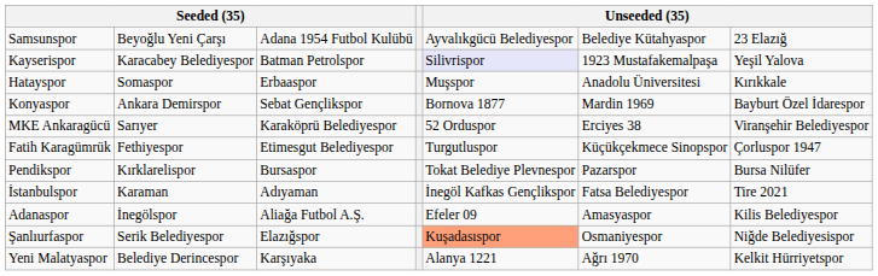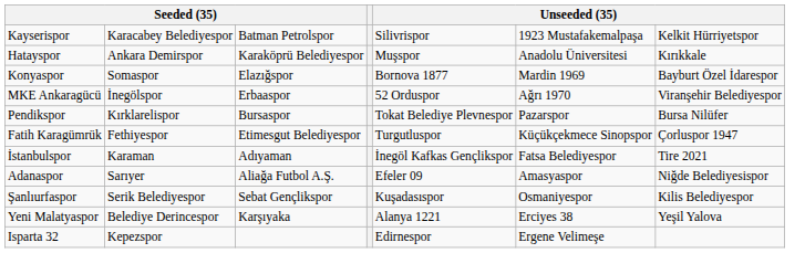- row: Samsunspor | Beyoğlu Yeni Çarşı | Adana 1954 Futbol Kulübü | Ayvalıkgücü Belediyespor | Belediye Kütahyaspor | 23 Elazığ
Kayserispor | column 5: lavender background -> no background
Kayserispor | column 7: Yeşil Yalova -> Kelkit Hürriyetspor
Hatayspor | column 2: Somaspor -> Ankara Demirspor
Hatayspor | column 3: Erbaaspor -> Karaköprü Belediyespor
Konyaspor | column 2: Ankara Demirspor -> Somaspor
Konyaspor | column 3: Sebat Gençlikspor -> Elazığspor
MKE Ankaragücü | column 2: Sarıyer -> İnegölspor
MKE Ankaragücü | column 3: Karaköprü Belediyespor -> Erbaaspor
MKE Ankaragücü | column 6: Erciyes 38 -> Ağrı 1970
rows swapped: Fatih Karagümrük <-> Pendikspor
Adanaspor | column 2: İnegölspor -> Sarıyer
Adanaspor | column 7: Kilis Belediyespor -> Niğde Belediyesispor
Şanlıurfaspor | column 3: Elazığspor -> Sebat Gençlikspor
Şanlıurfaspor | column 5: lightsalmon background -> no background
Şanlıurfaspor | column 7: Niğde Belediyesispor -> Kilis Belediyespor
Yeni Malatyaspor | column 6: Ağrı 1970 -> Erciyes 38
Yeni Malatyaspor | column 7: Kelkit Hürriyetspor -> Yeşil Yalova
+ row: Isparta 32 | Kepezspor | Edirnespor | Ergene Velimeşe
